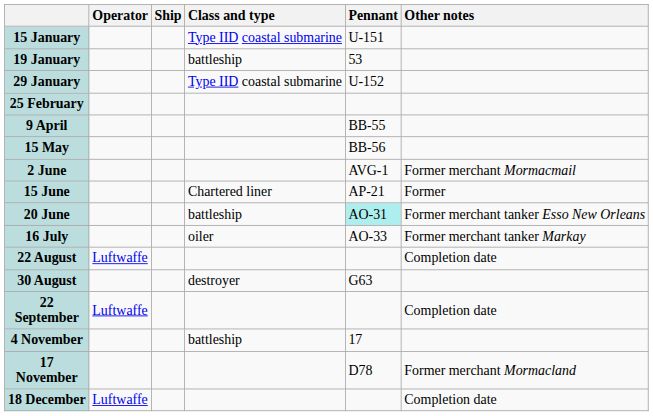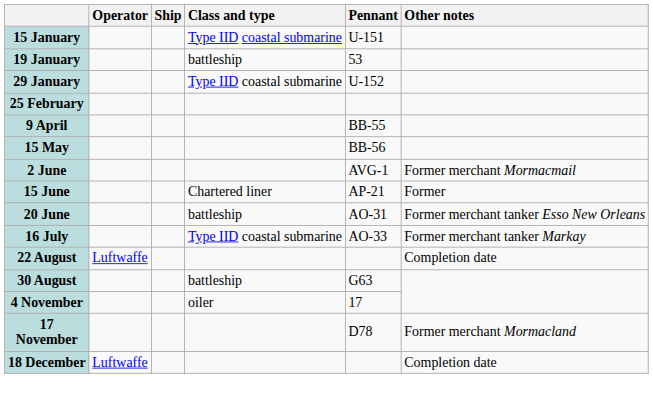20 June | Pennant: paleturquoise background -> no background
16 July | Class and type: oiler -> Type IID coastal submarine
30 August | Class and type: destroyer -> battleship
- row: 22 September | Luftwaffe | Completion date
4 November | Class and type: battleship -> oiler
